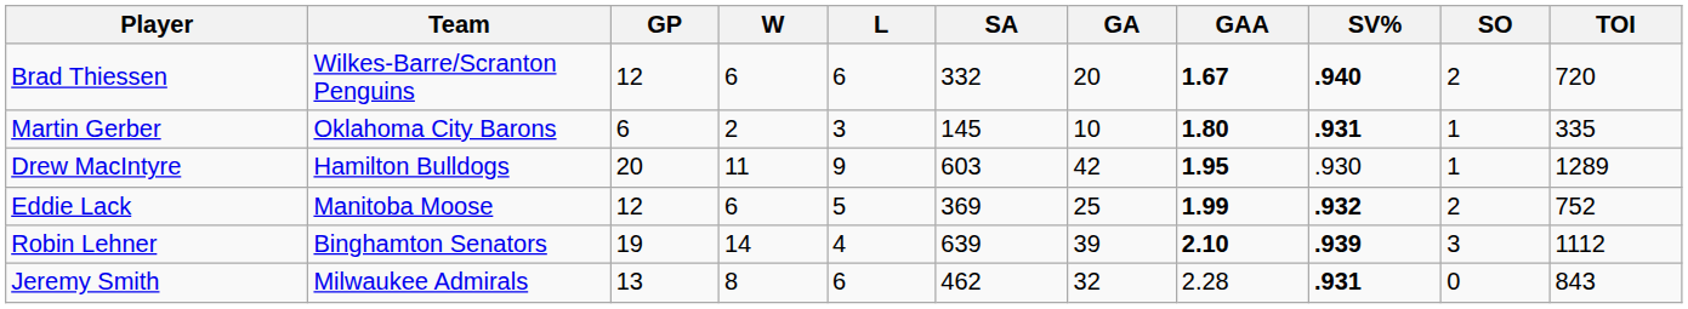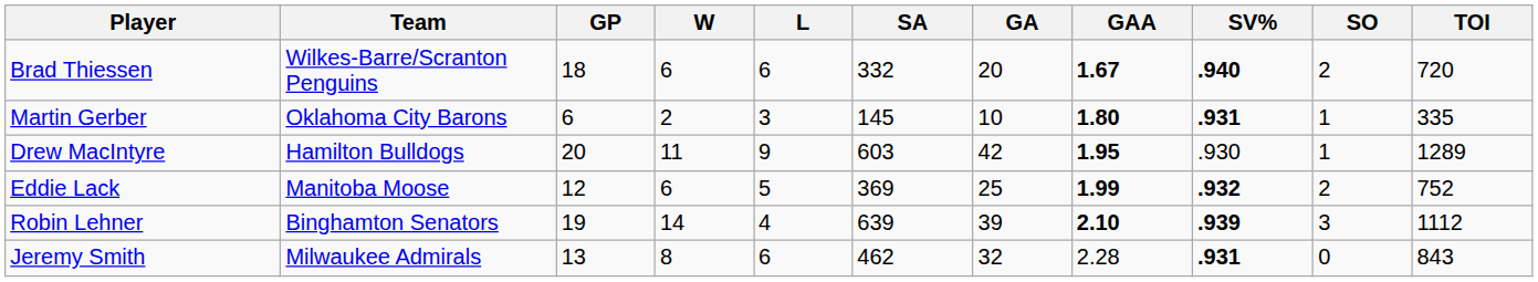Brad Thiessen | GP: 12 -> 18
